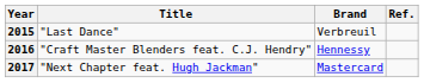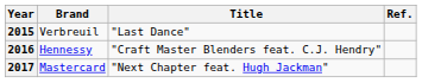columns swapped: Brand <-> Title
